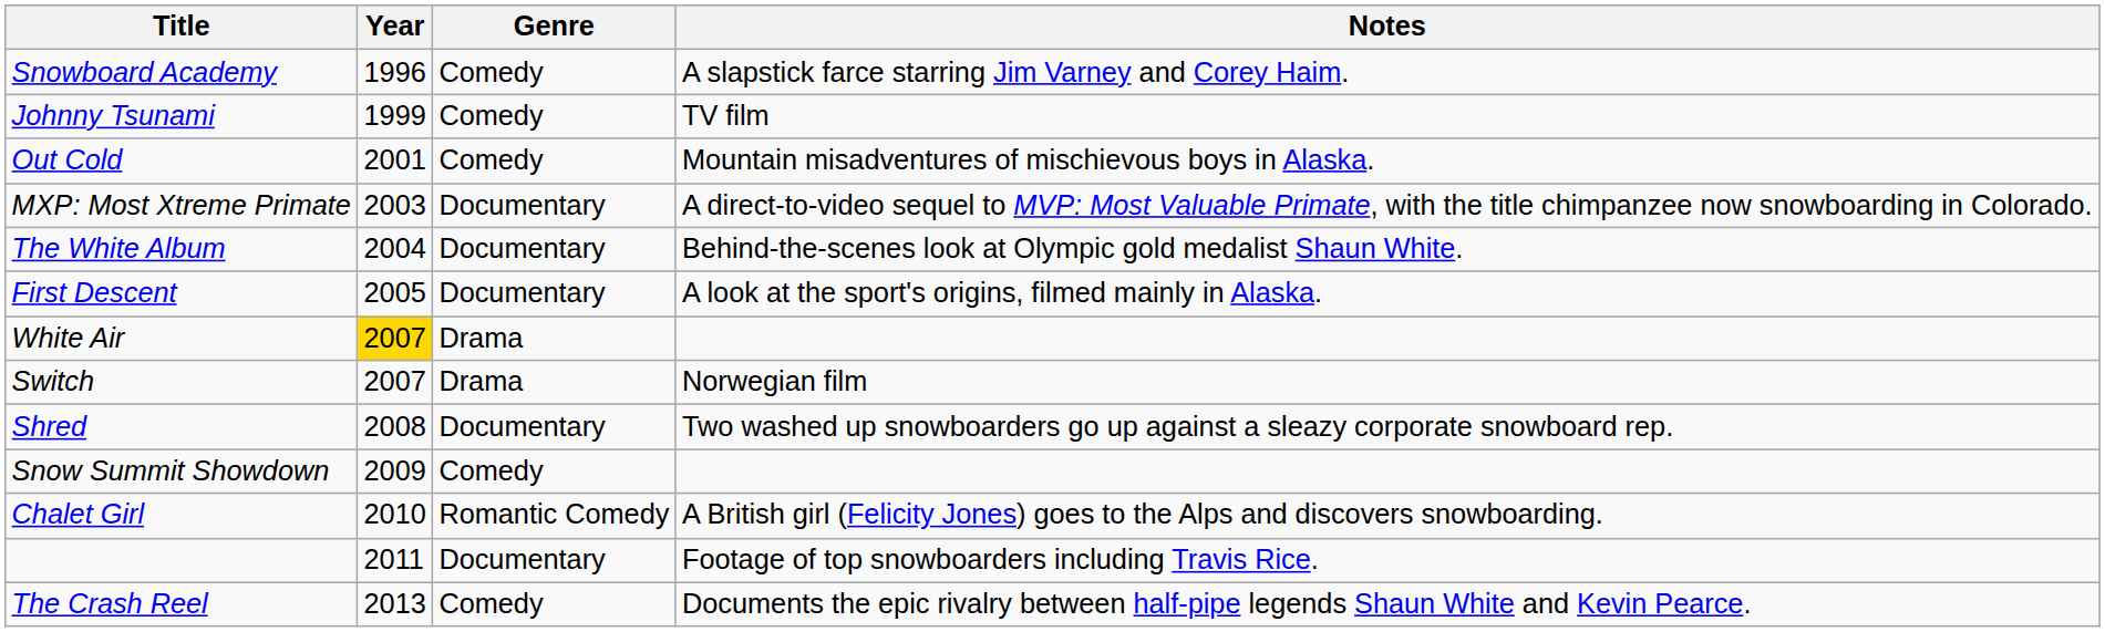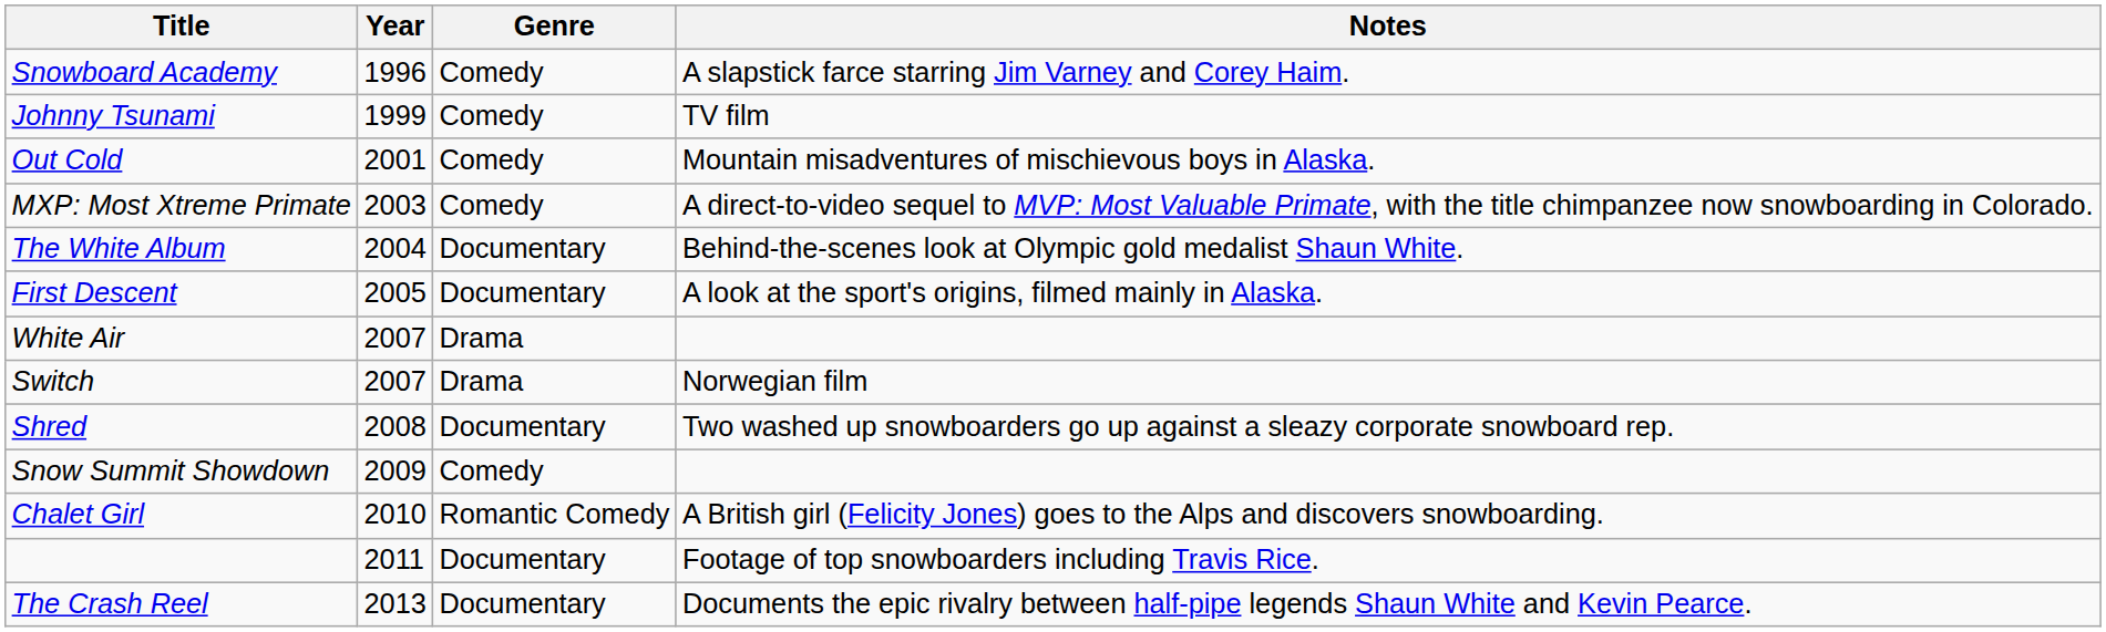MXP: Most Xtreme Primate | Genre: Documentary -> Comedy
White Air | Year: gold background -> no background
The Crash Reel | Genre: Comedy -> Documentary
